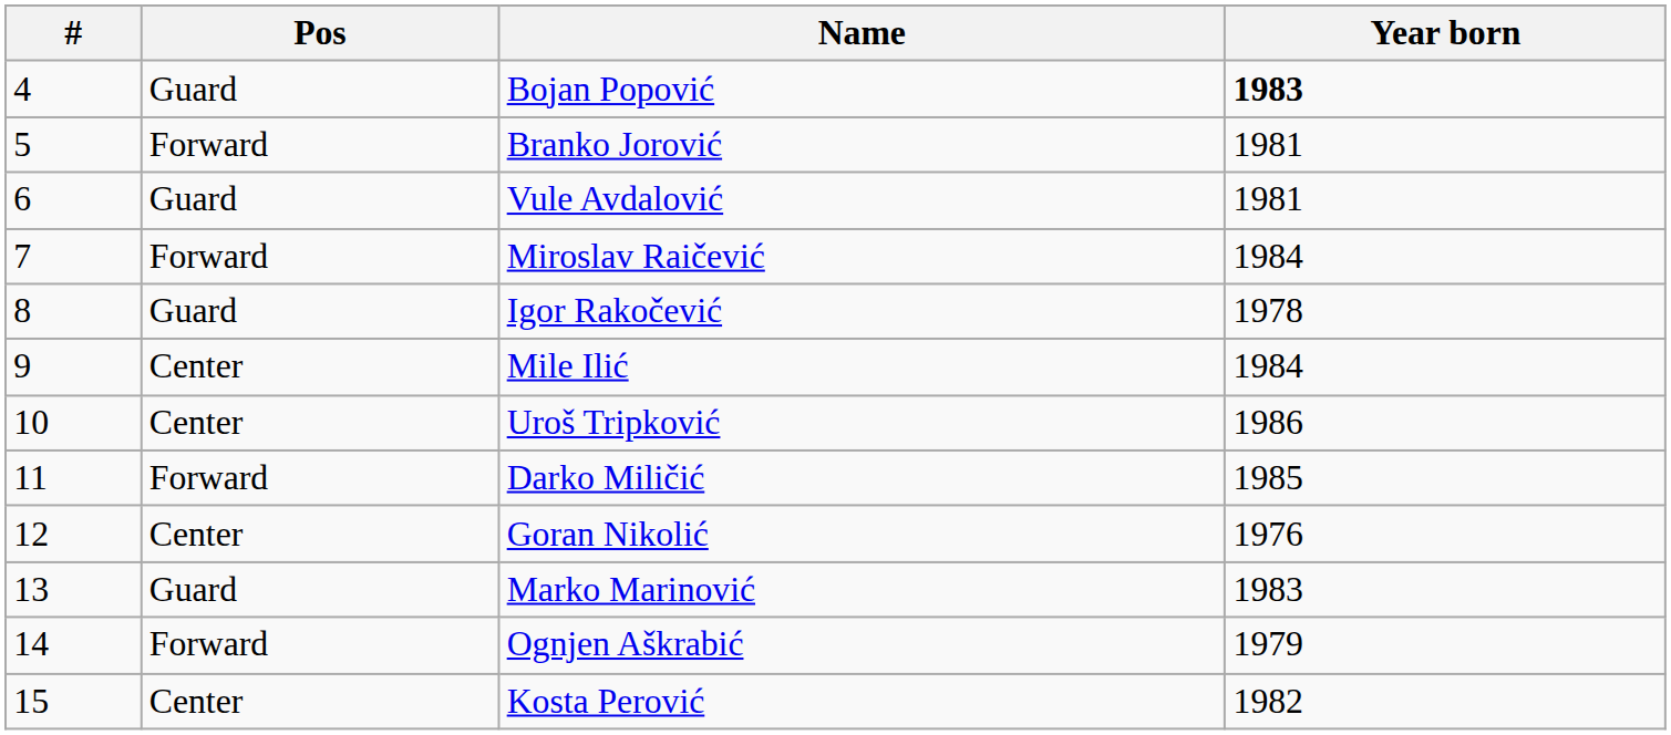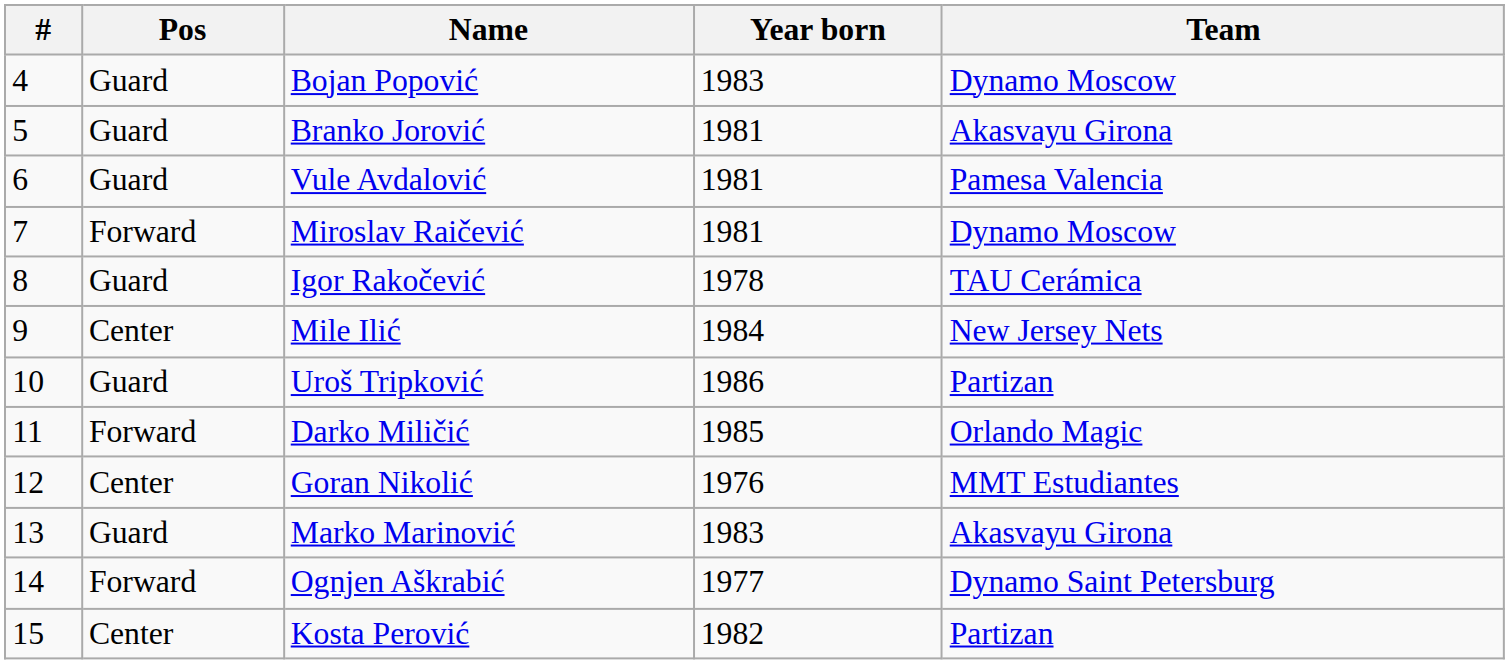+ column: Team | Dynamo Moscow | Akasvayu Girona | Pamesa Valencia | Dynamo Moscow | TAU Cerámica | New Jersey Nets | Partizan | Orlando Magic | MMT Estudiantes | Akasvayu Girona | Dynamo Saint Petersburg | Partizan
Bojan Popović | Year born: bold -> normal
Branko Jorović | Pos: Forward -> Guard
Miroslav Raičević | Year born: 1984 -> 1981
Uroš Tripković | Pos: Center -> Guard
Ognjen Aškrabić | Year born: 1979 -> 1977
